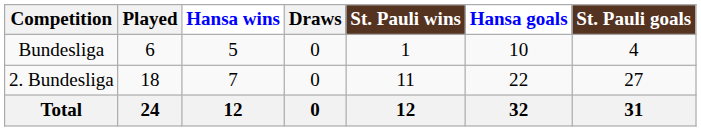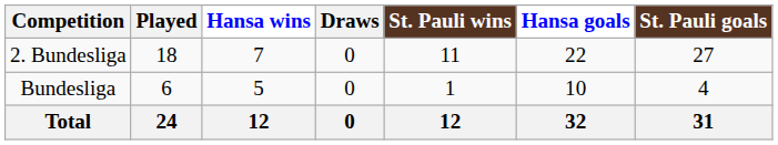rows swapped: Bundesliga <-> 2. Bundesliga
